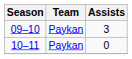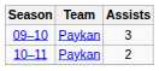10–11 | Assists: 0 -> 2
